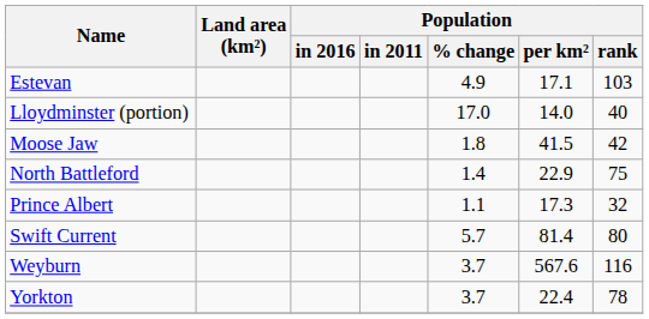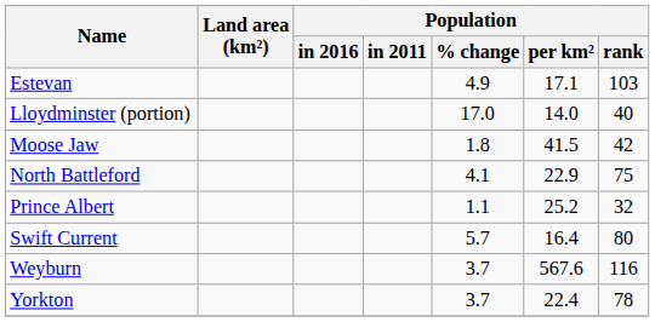North Battleford | Population / % change: 1.4 -> 4.1
Prince Albert | Population / per km²: 17.3 -> 25.2
Swift Current | Population / per km²: 81.4 -> 16.4
